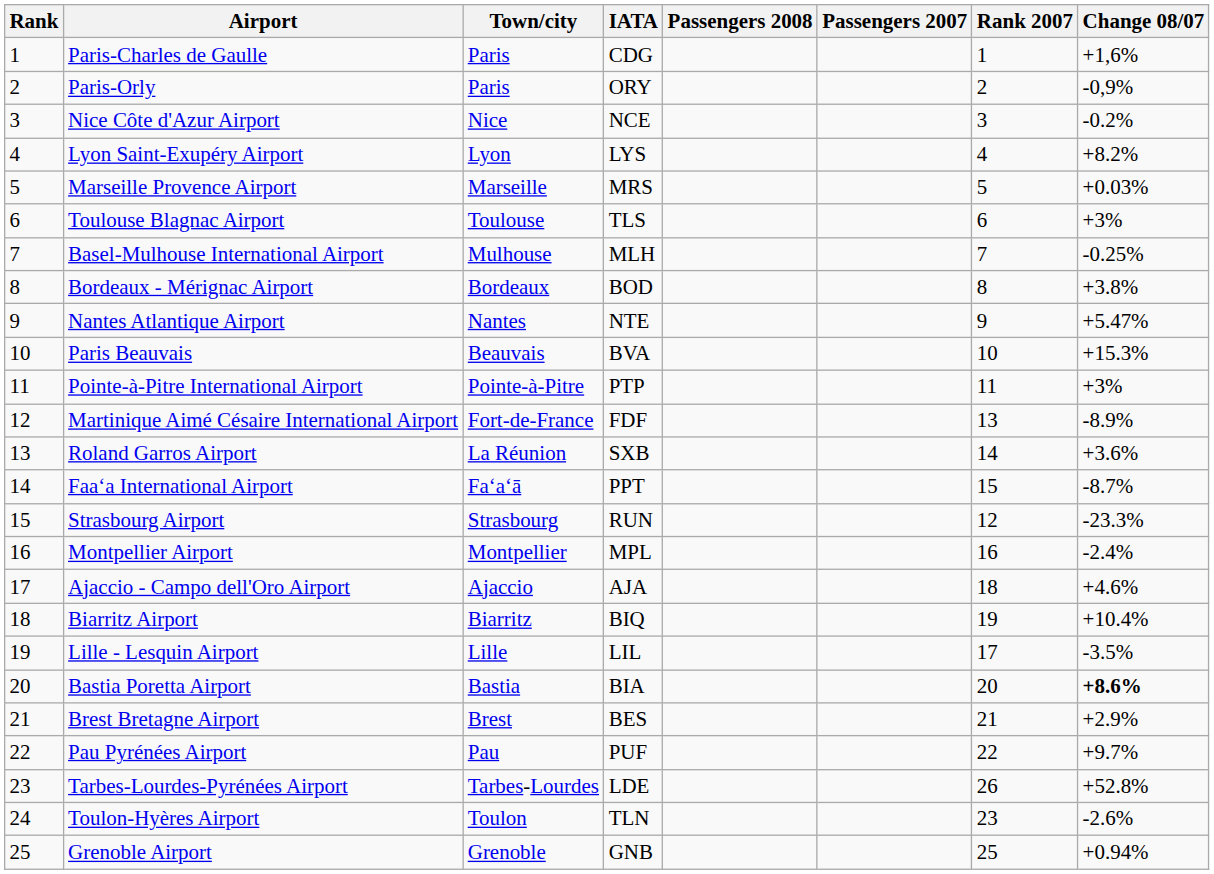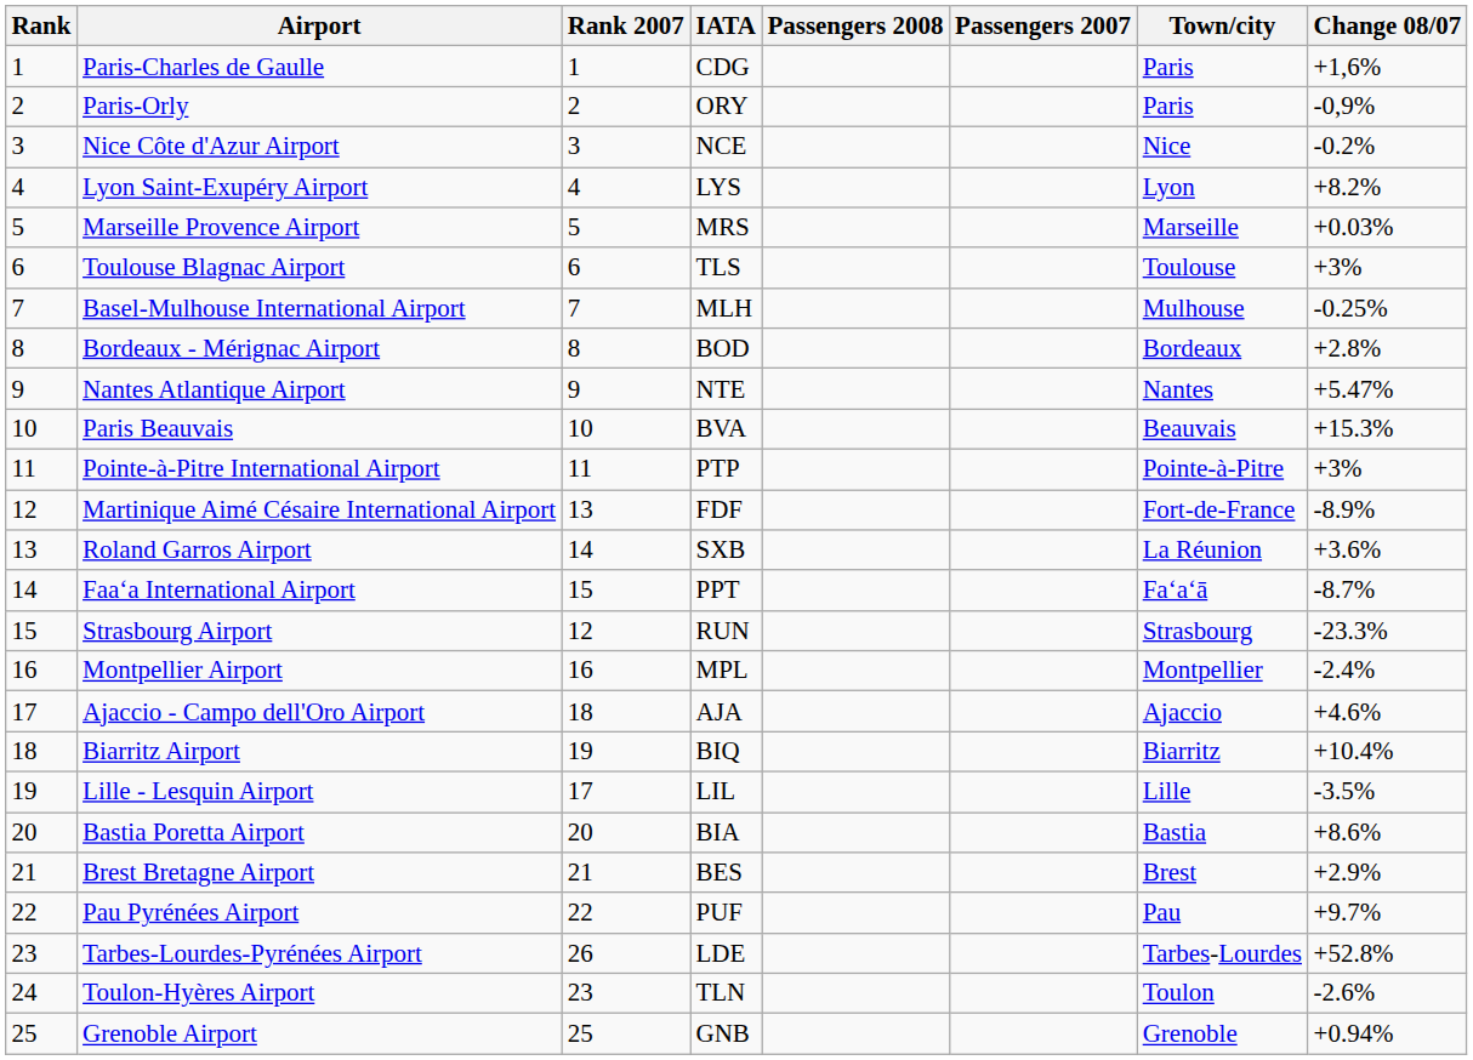columns swapped: Town/city <-> Rank 2007
Bordeaux - Mérignac Airport | Change 08/07: +3.8% -> +2.8%
Bastia Poretta Airport | Change 08/07: bold -> normal
